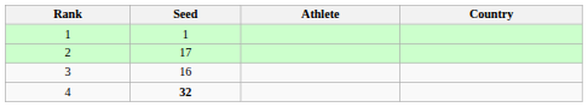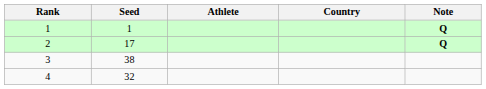+ column: Note | Q | Q
3 | Seed: 16 -> 38
4 | Seed: bold -> normal
